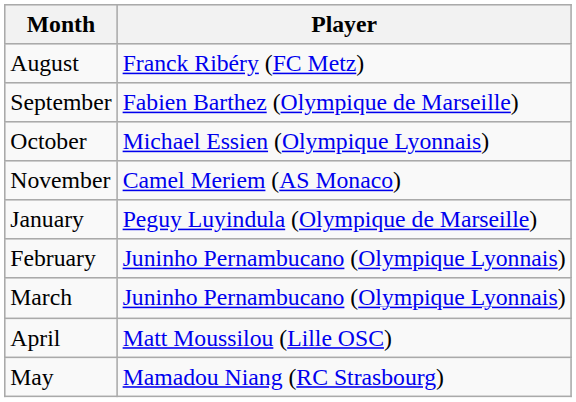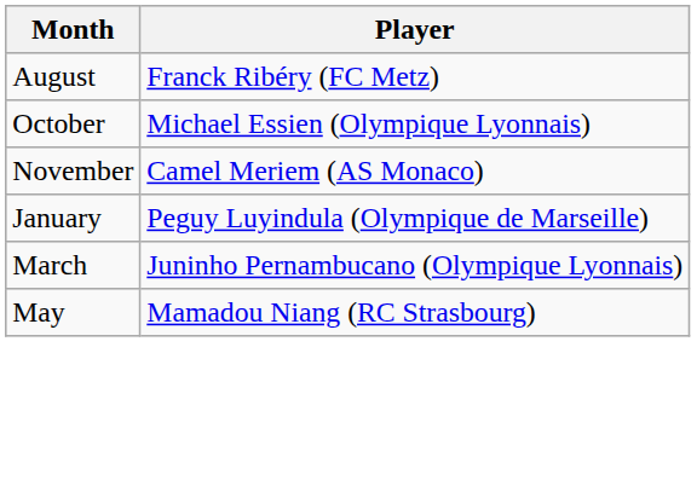- row: September | Fabien Barthez (Olympique de Marseille)
- row: February | Juninho Pernambucano (Olympique Lyonnais)
- row: April | Matt Moussilou (Lille OSC)
